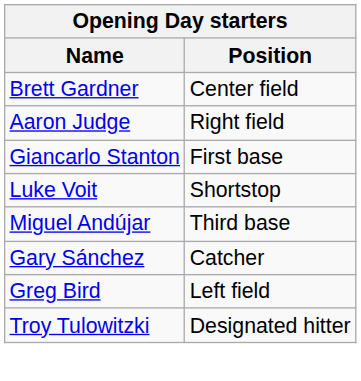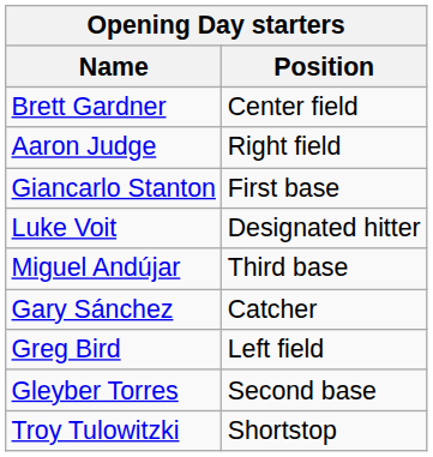Luke Voit | Position: Shortstop -> Designated hitter
+ row: Gleyber Torres | Second base
Troy Tulowitzki | Position: Designated hitter -> Shortstop
